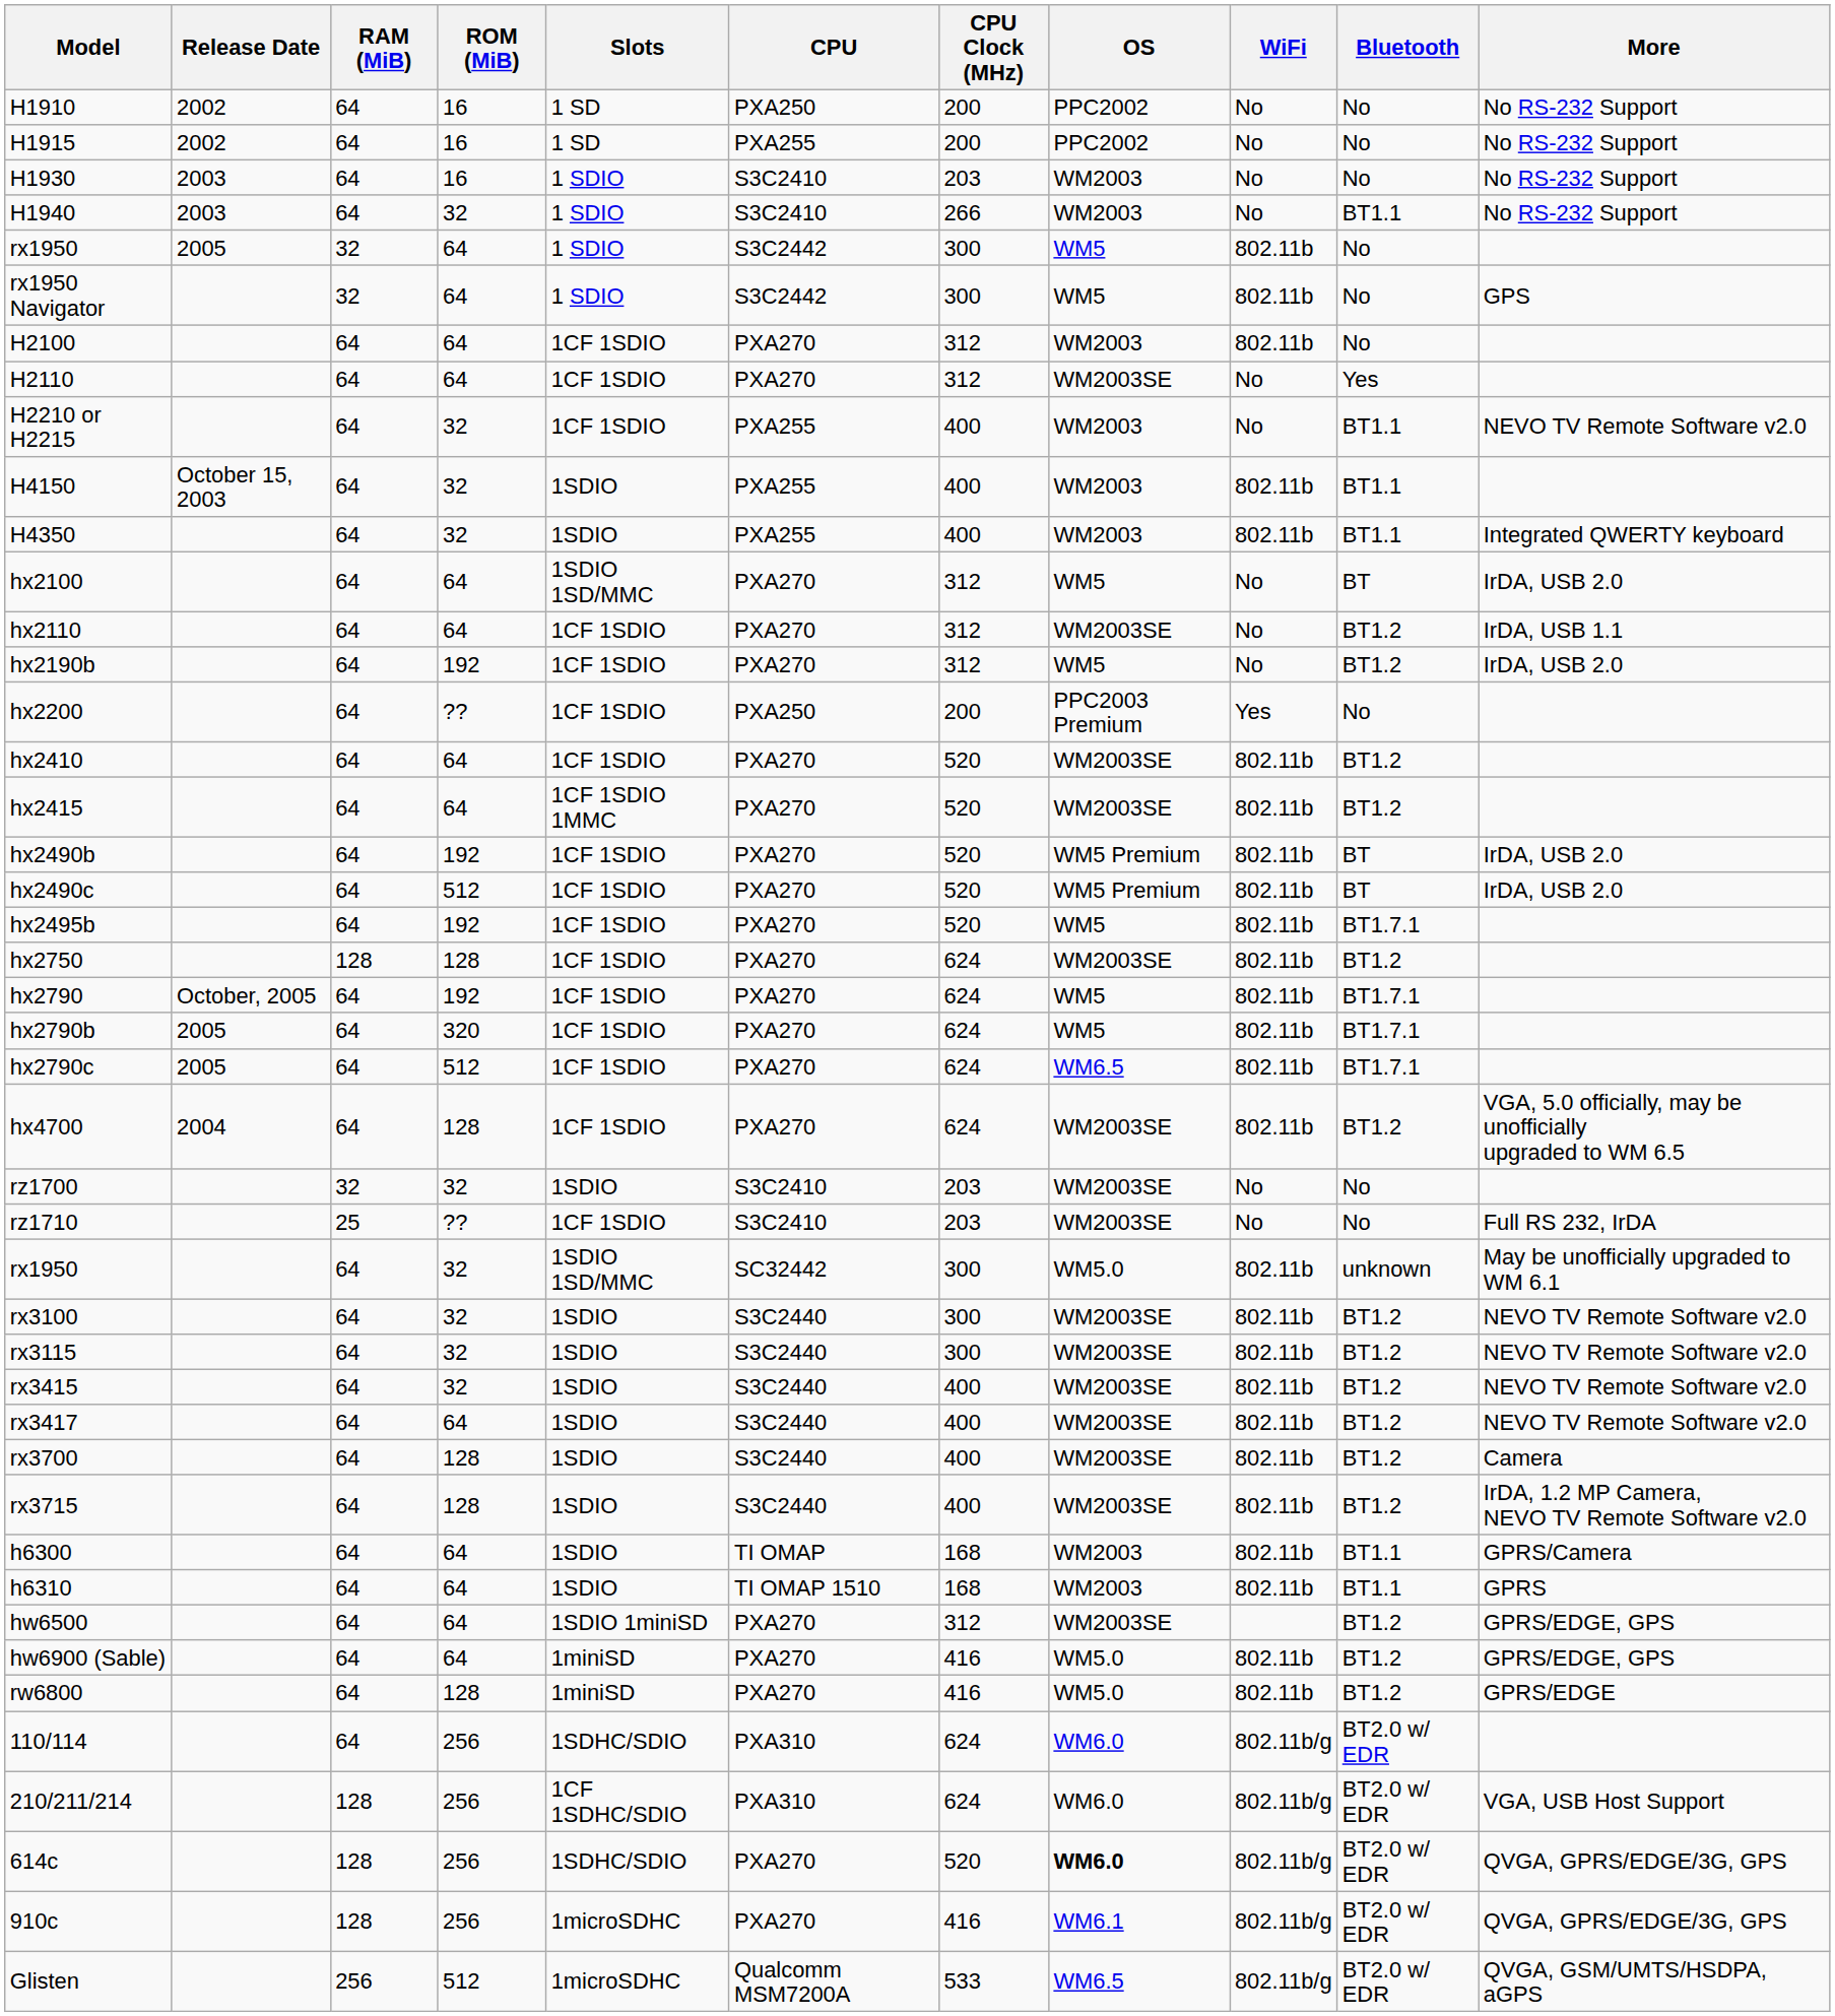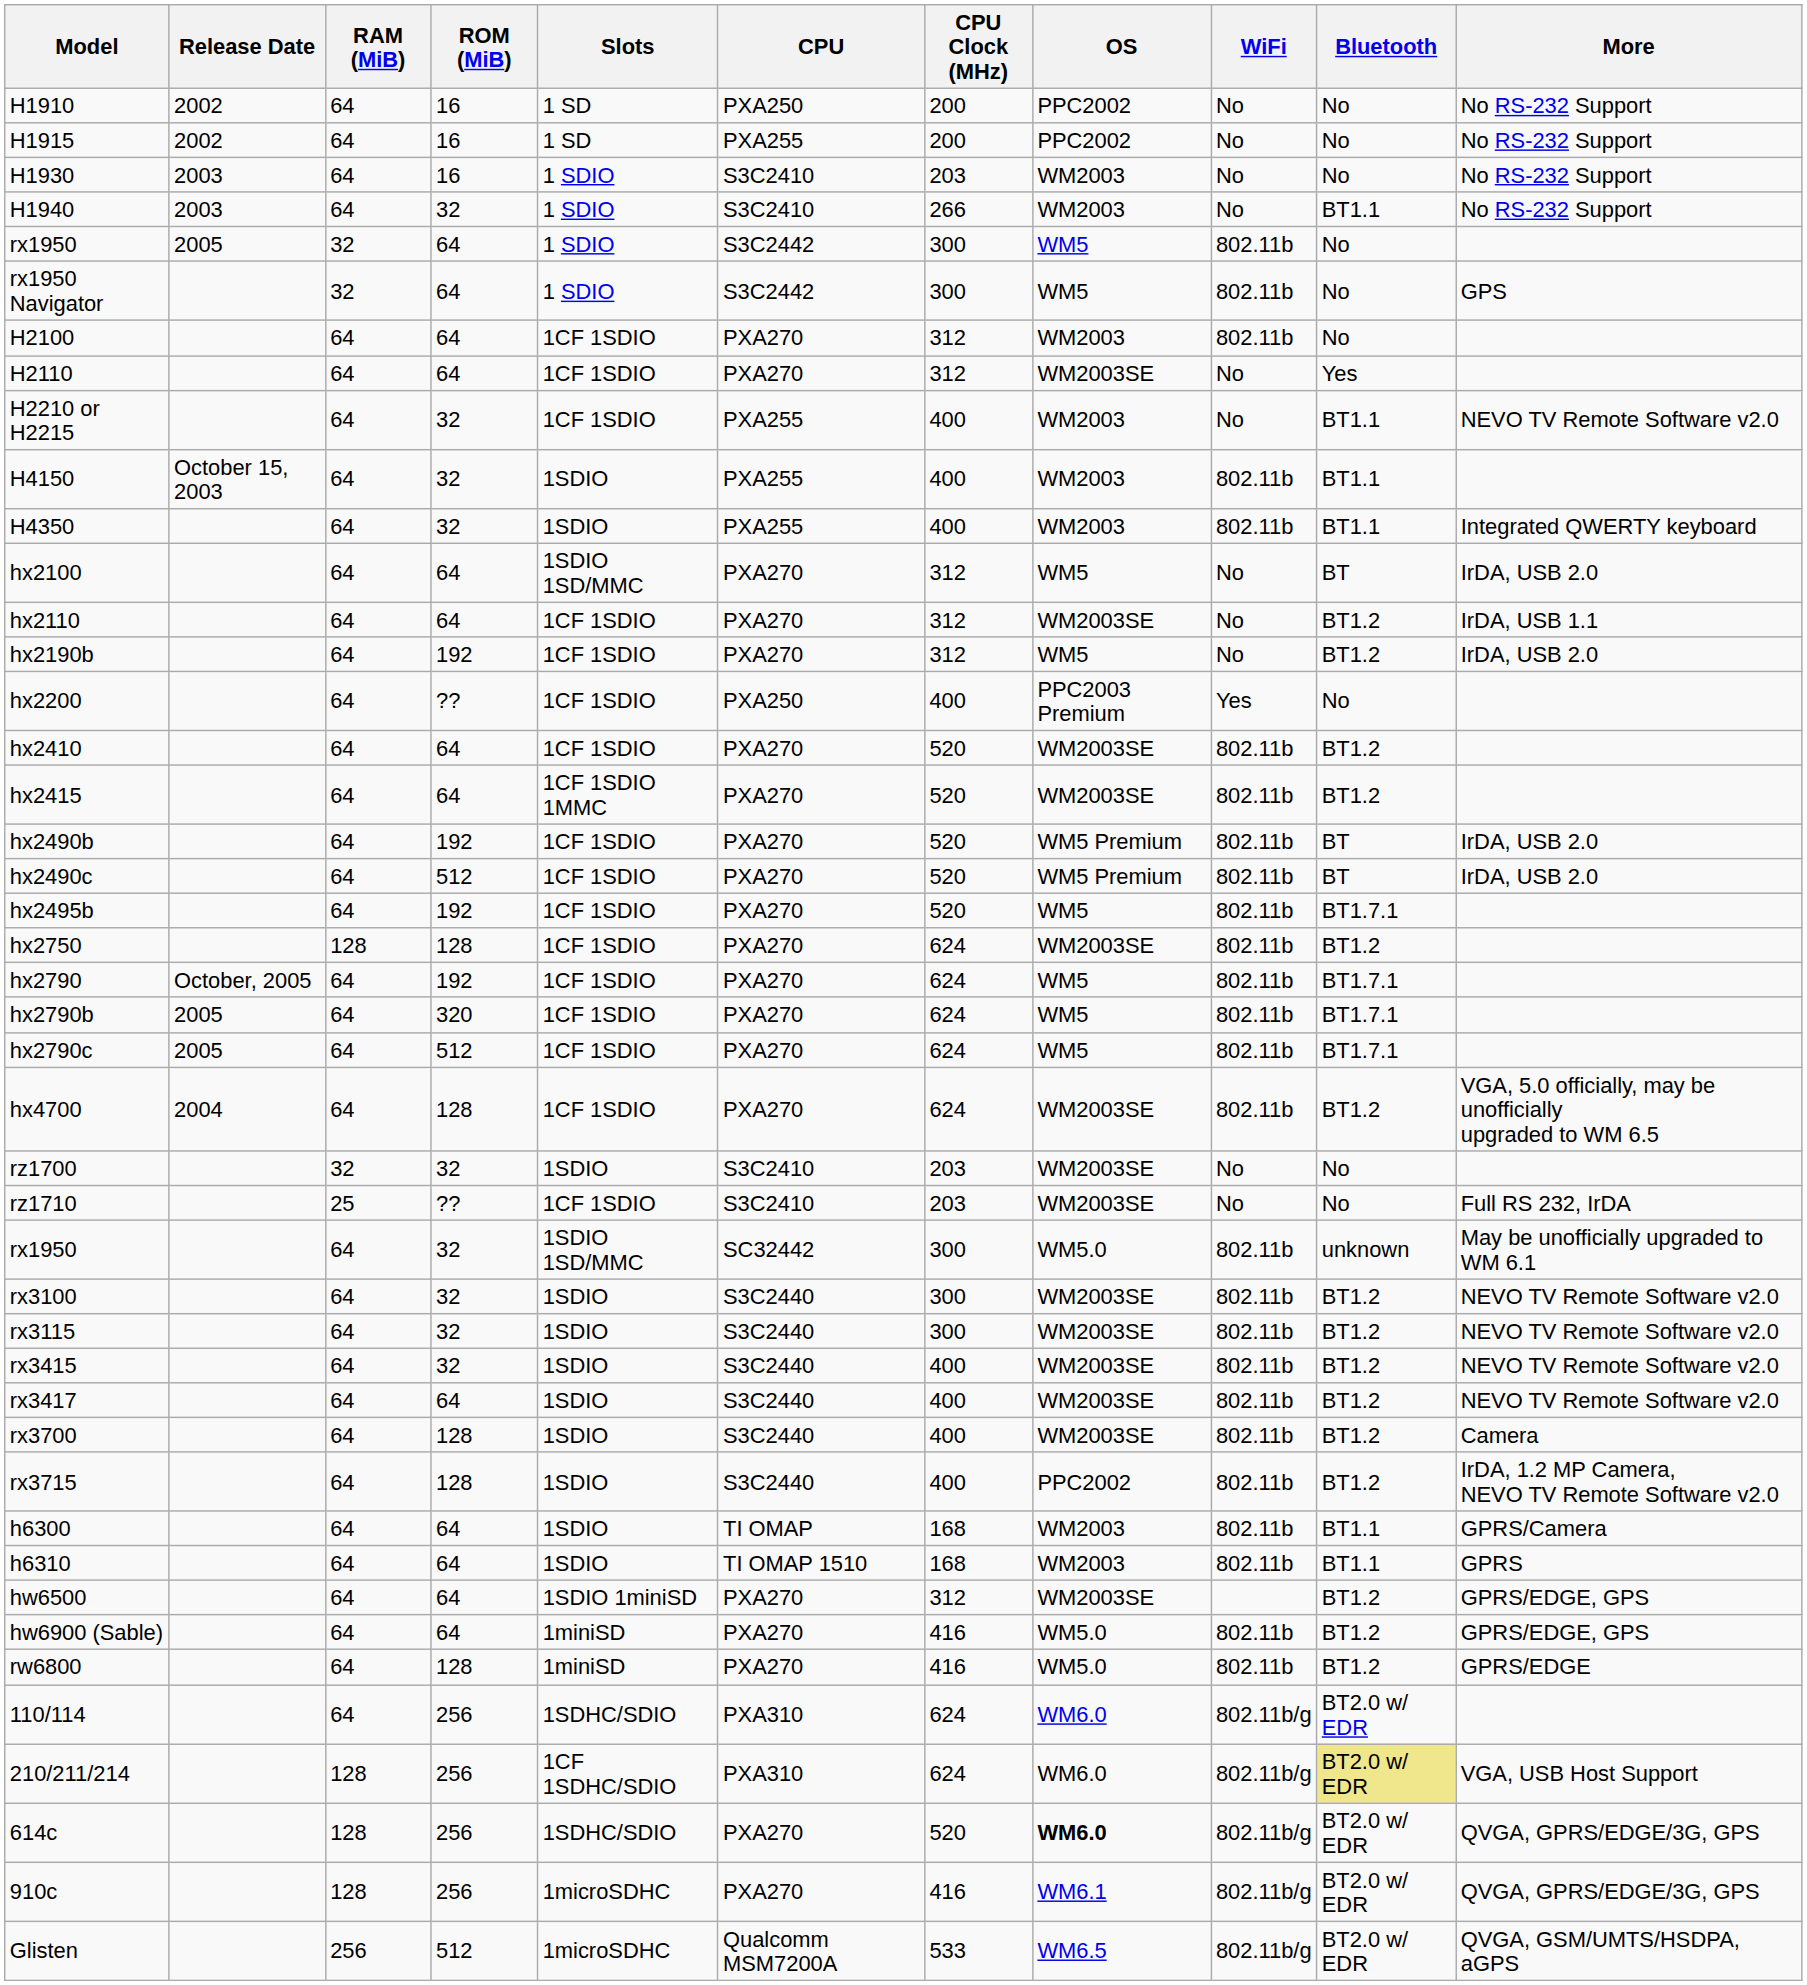hx2200 | CPU Clock (MHz): 200 -> 400
hx2790c | OS: WM6.5 -> WM5
rx3715 | OS: WM2003SE -> PPC2002
210/211/214 | Bluetooth: no background -> khaki background
